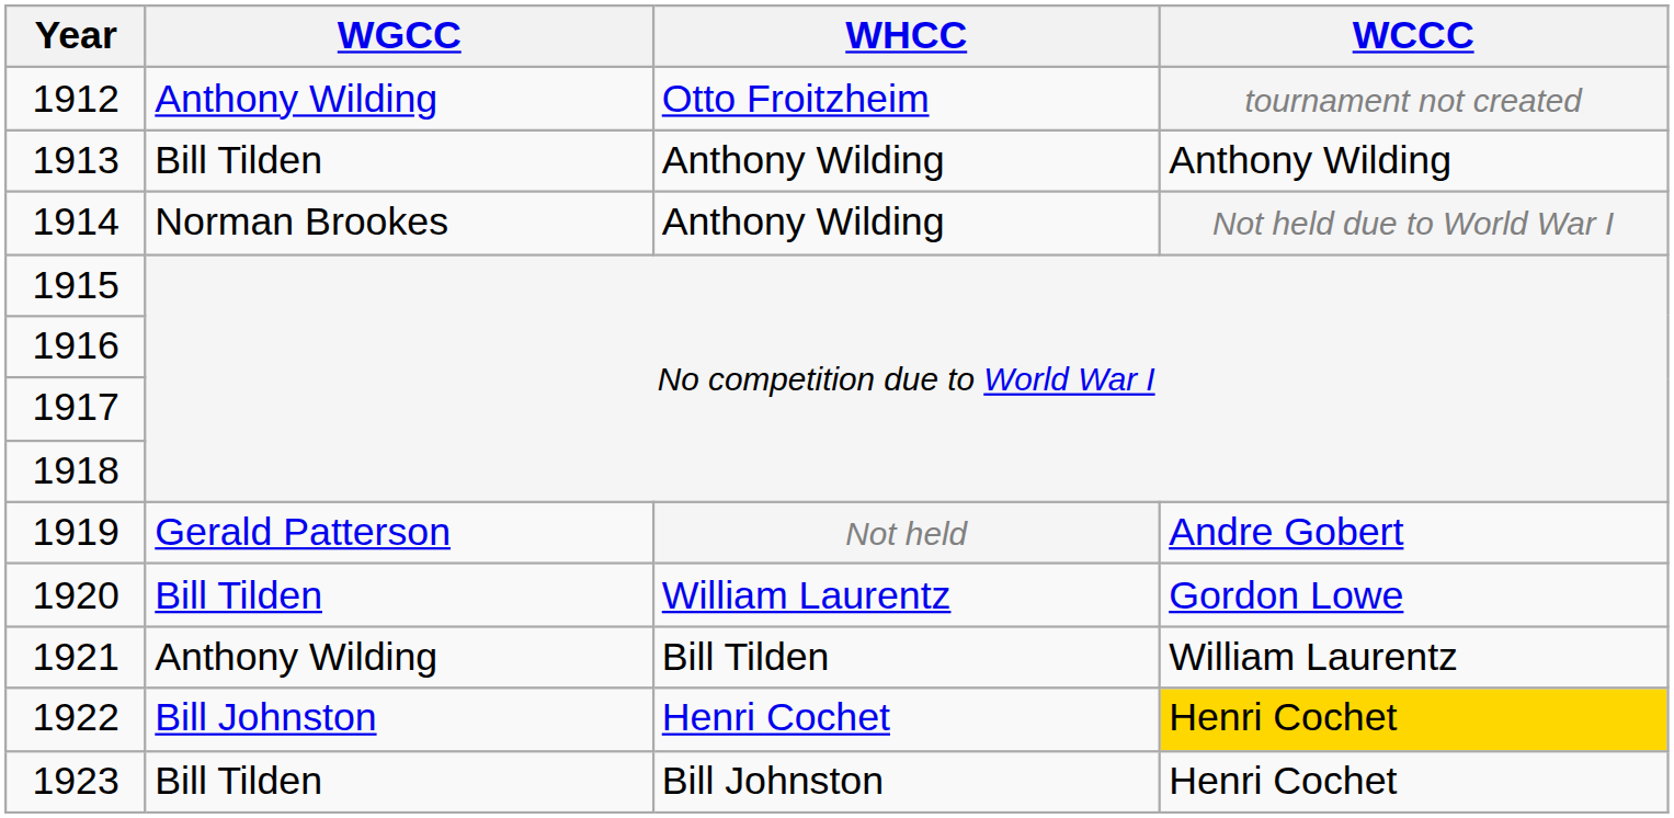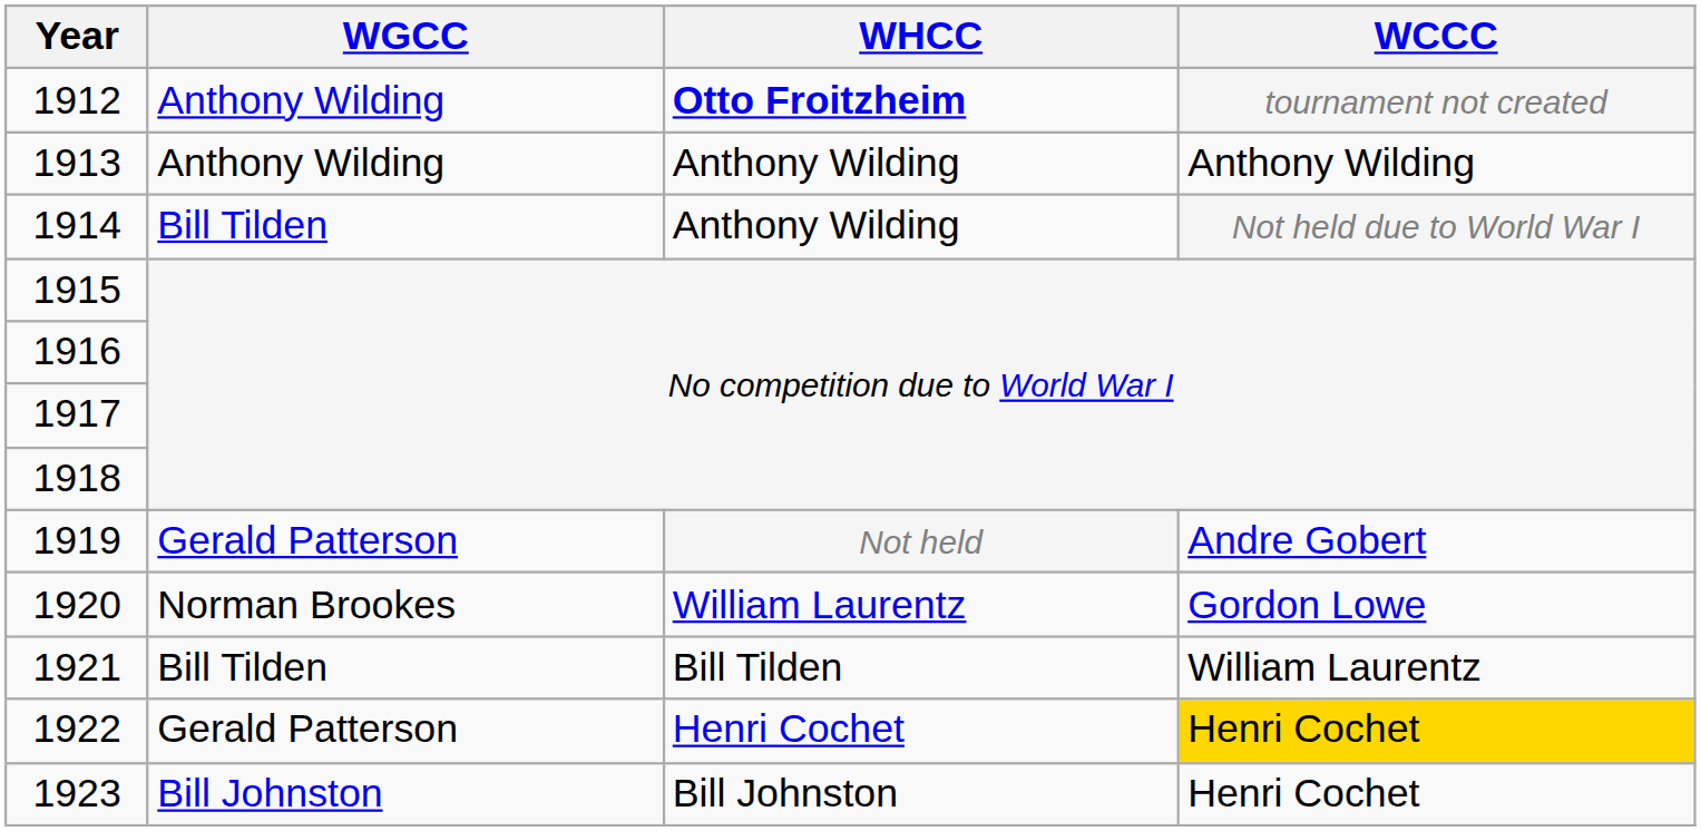1912 | WHCC: normal -> bold
1913 | WGCC: Bill Tilden -> Anthony Wilding
1914 | WGCC: Norman Brookes -> Bill Tilden
1920 | WGCC: Bill Tilden -> Norman Brookes
1921 | WGCC: Anthony Wilding -> Bill Tilden
1922 | WGCC: Bill Johnston -> Gerald Patterson
1923 | WGCC: Bill Tilden -> Bill Johnston
